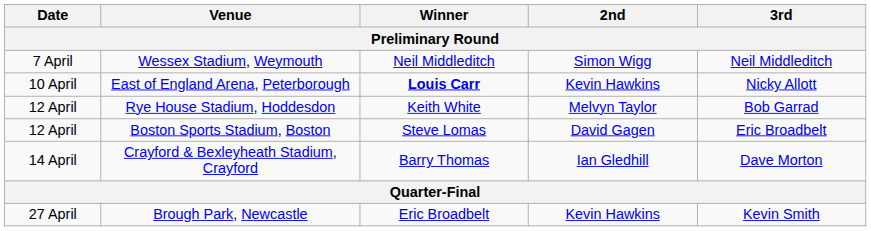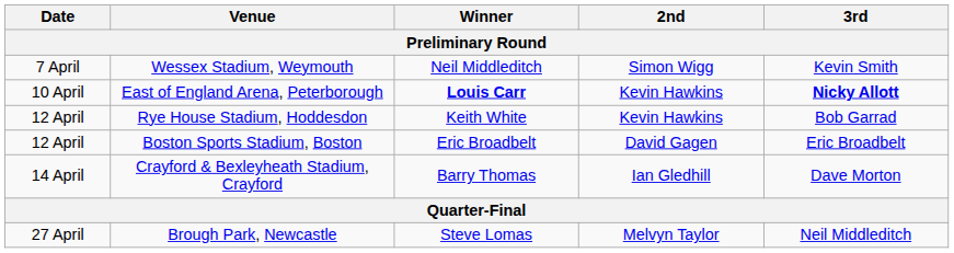Wessex Stadium, Weymouth | 3rd: Neil Middleditch -> Kevin Smith
East of England Arena, Peterborough | 3rd: normal -> bold
Rye House Stadium, Hoddesdon | 2nd: Melvyn Taylor -> Kevin Hawkins
Boston Sports Stadium, Boston | Winner: Steve Lomas -> Eric Broadbelt
Brough Park, Newcastle | Winner: Eric Broadbelt -> Steve Lomas
Brough Park, Newcastle | 2nd: Kevin Hawkins -> Melvyn Taylor
Brough Park, Newcastle | 3rd: Kevin Smith -> Neil Middleditch
